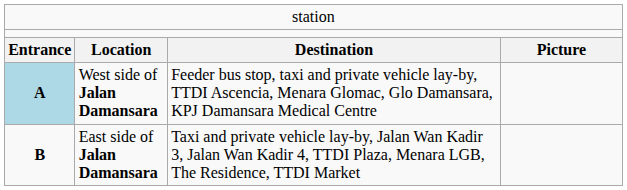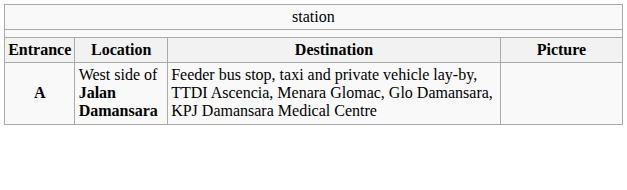West side of Jalan Damansara | column 1: lightblue background -> no background
- row: B | East side of Jalan Damansara | Taxi and private vehicle lay-by, Jalan Wan Kadir 3, Jalan Wan Kadir 4, TTDI Plaza, Menara LGB, The Residence, TTDI Market
